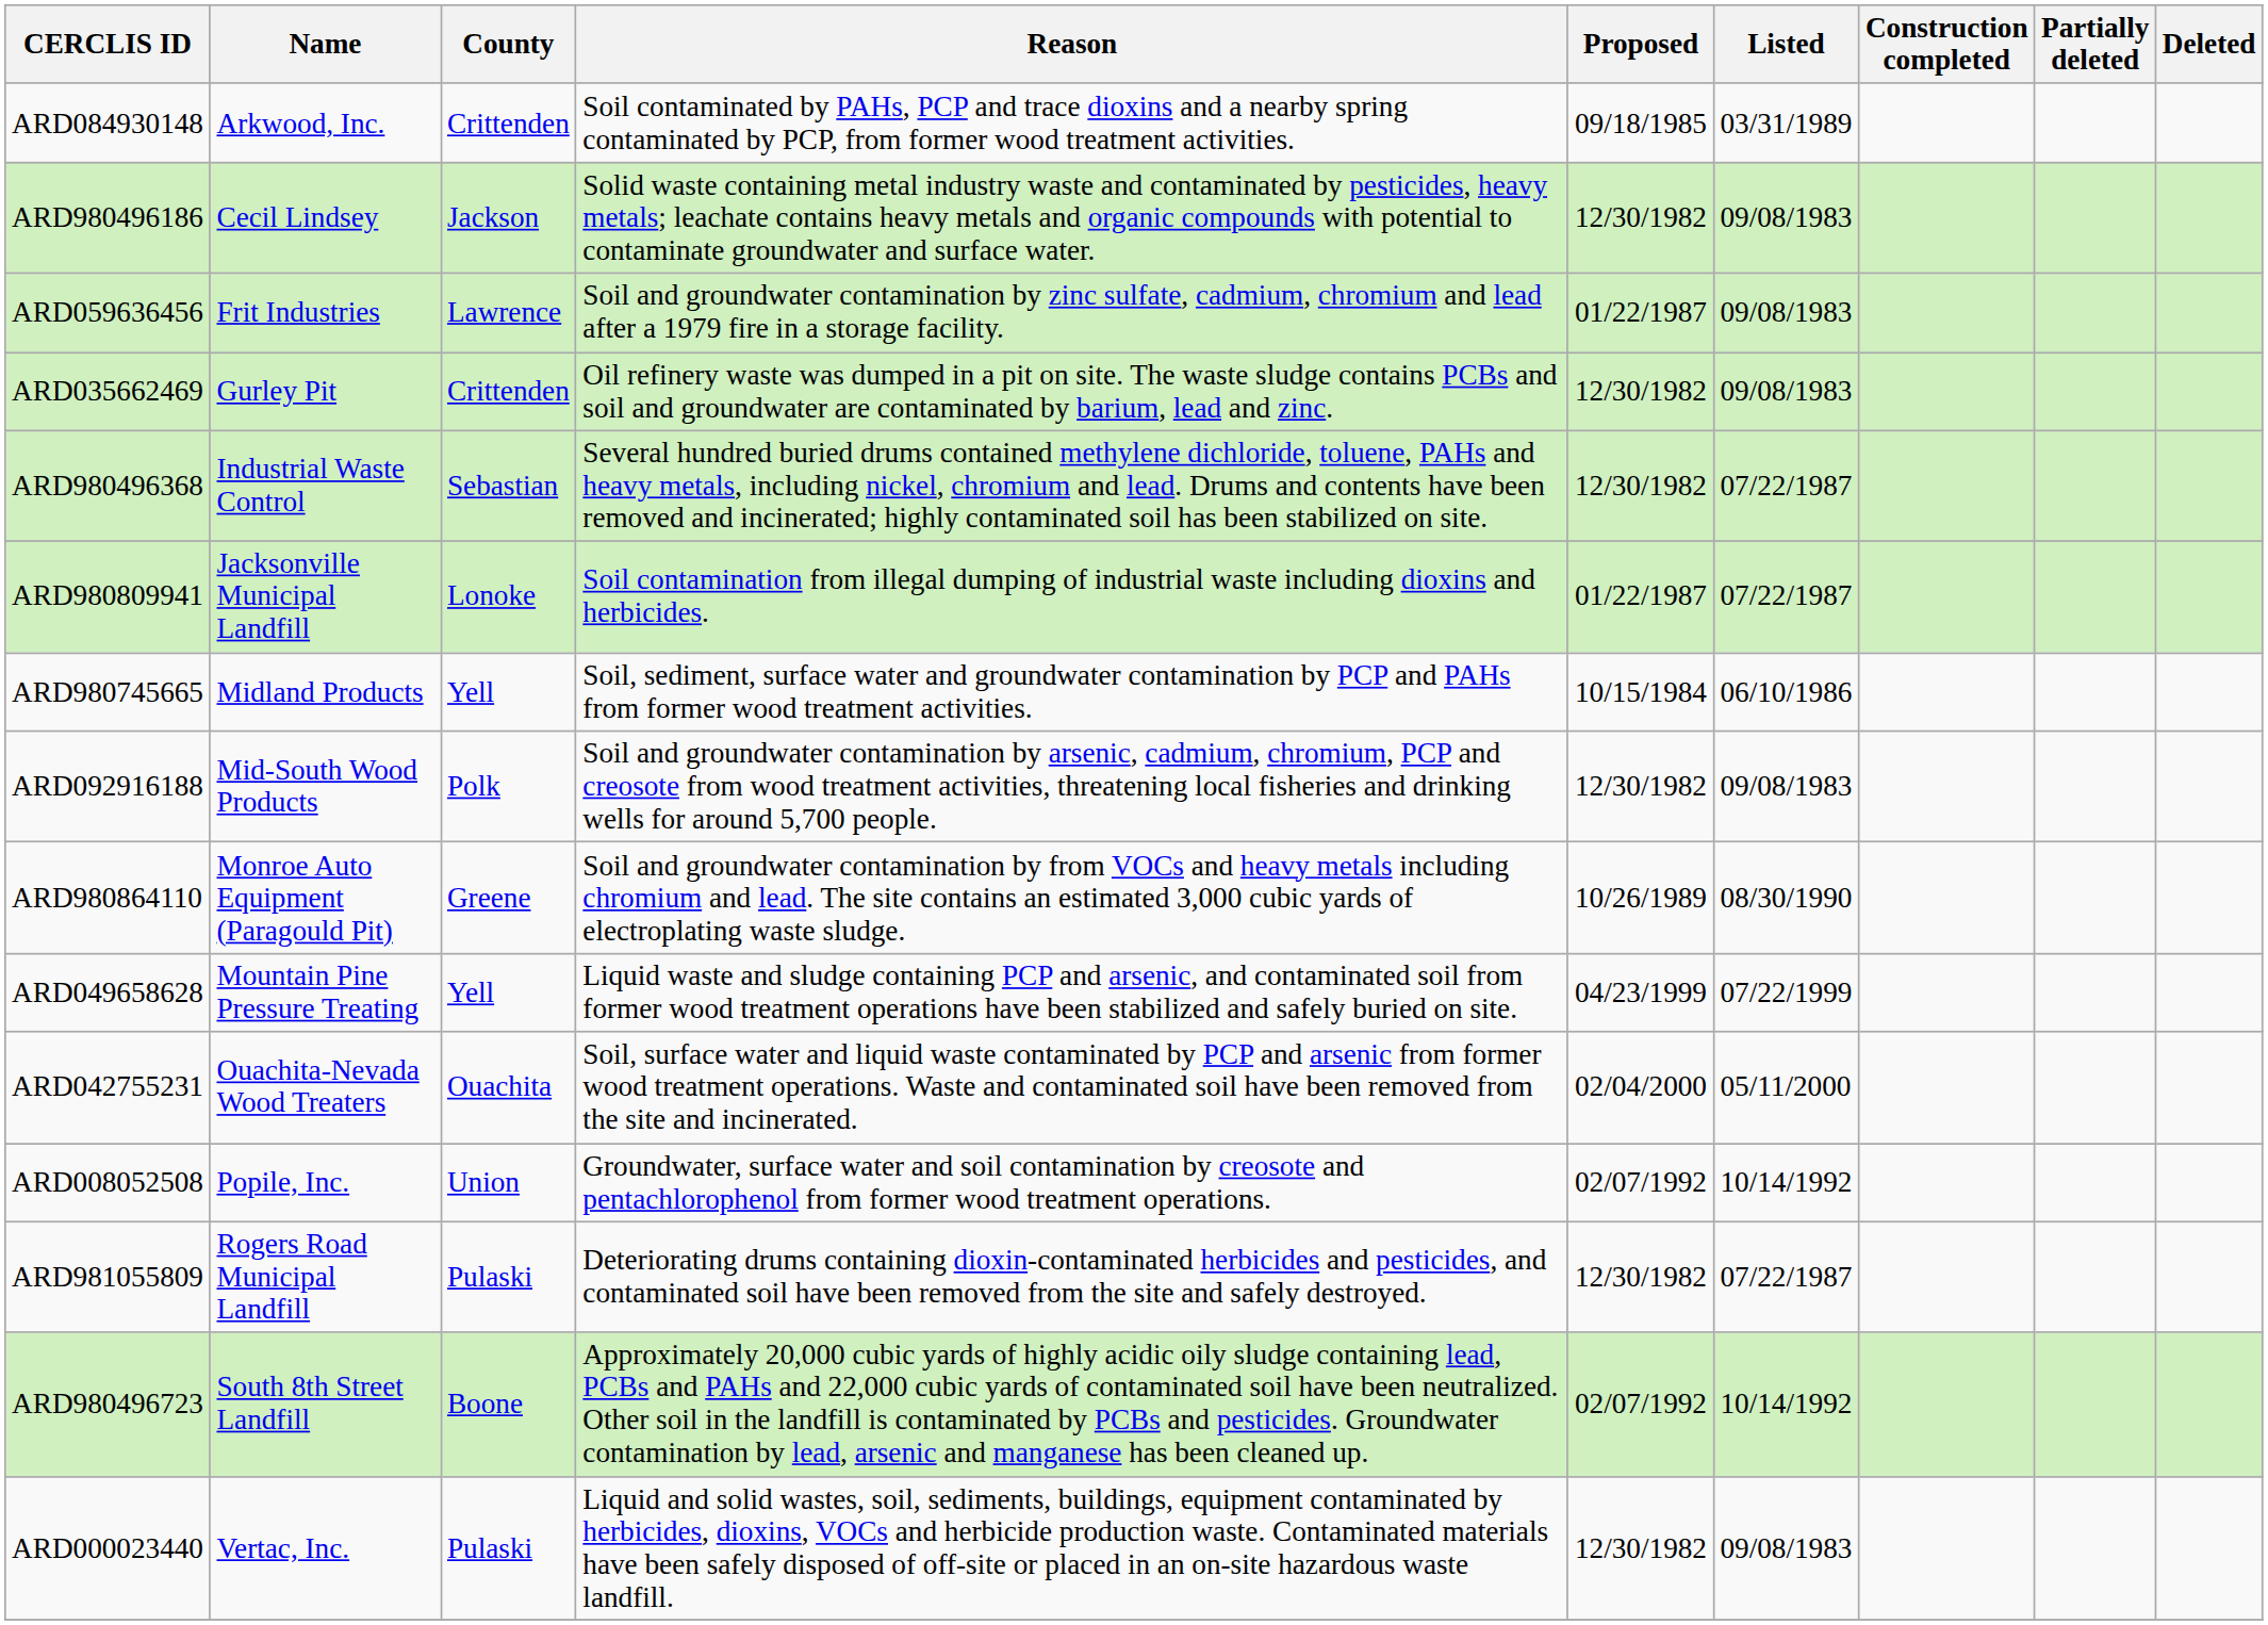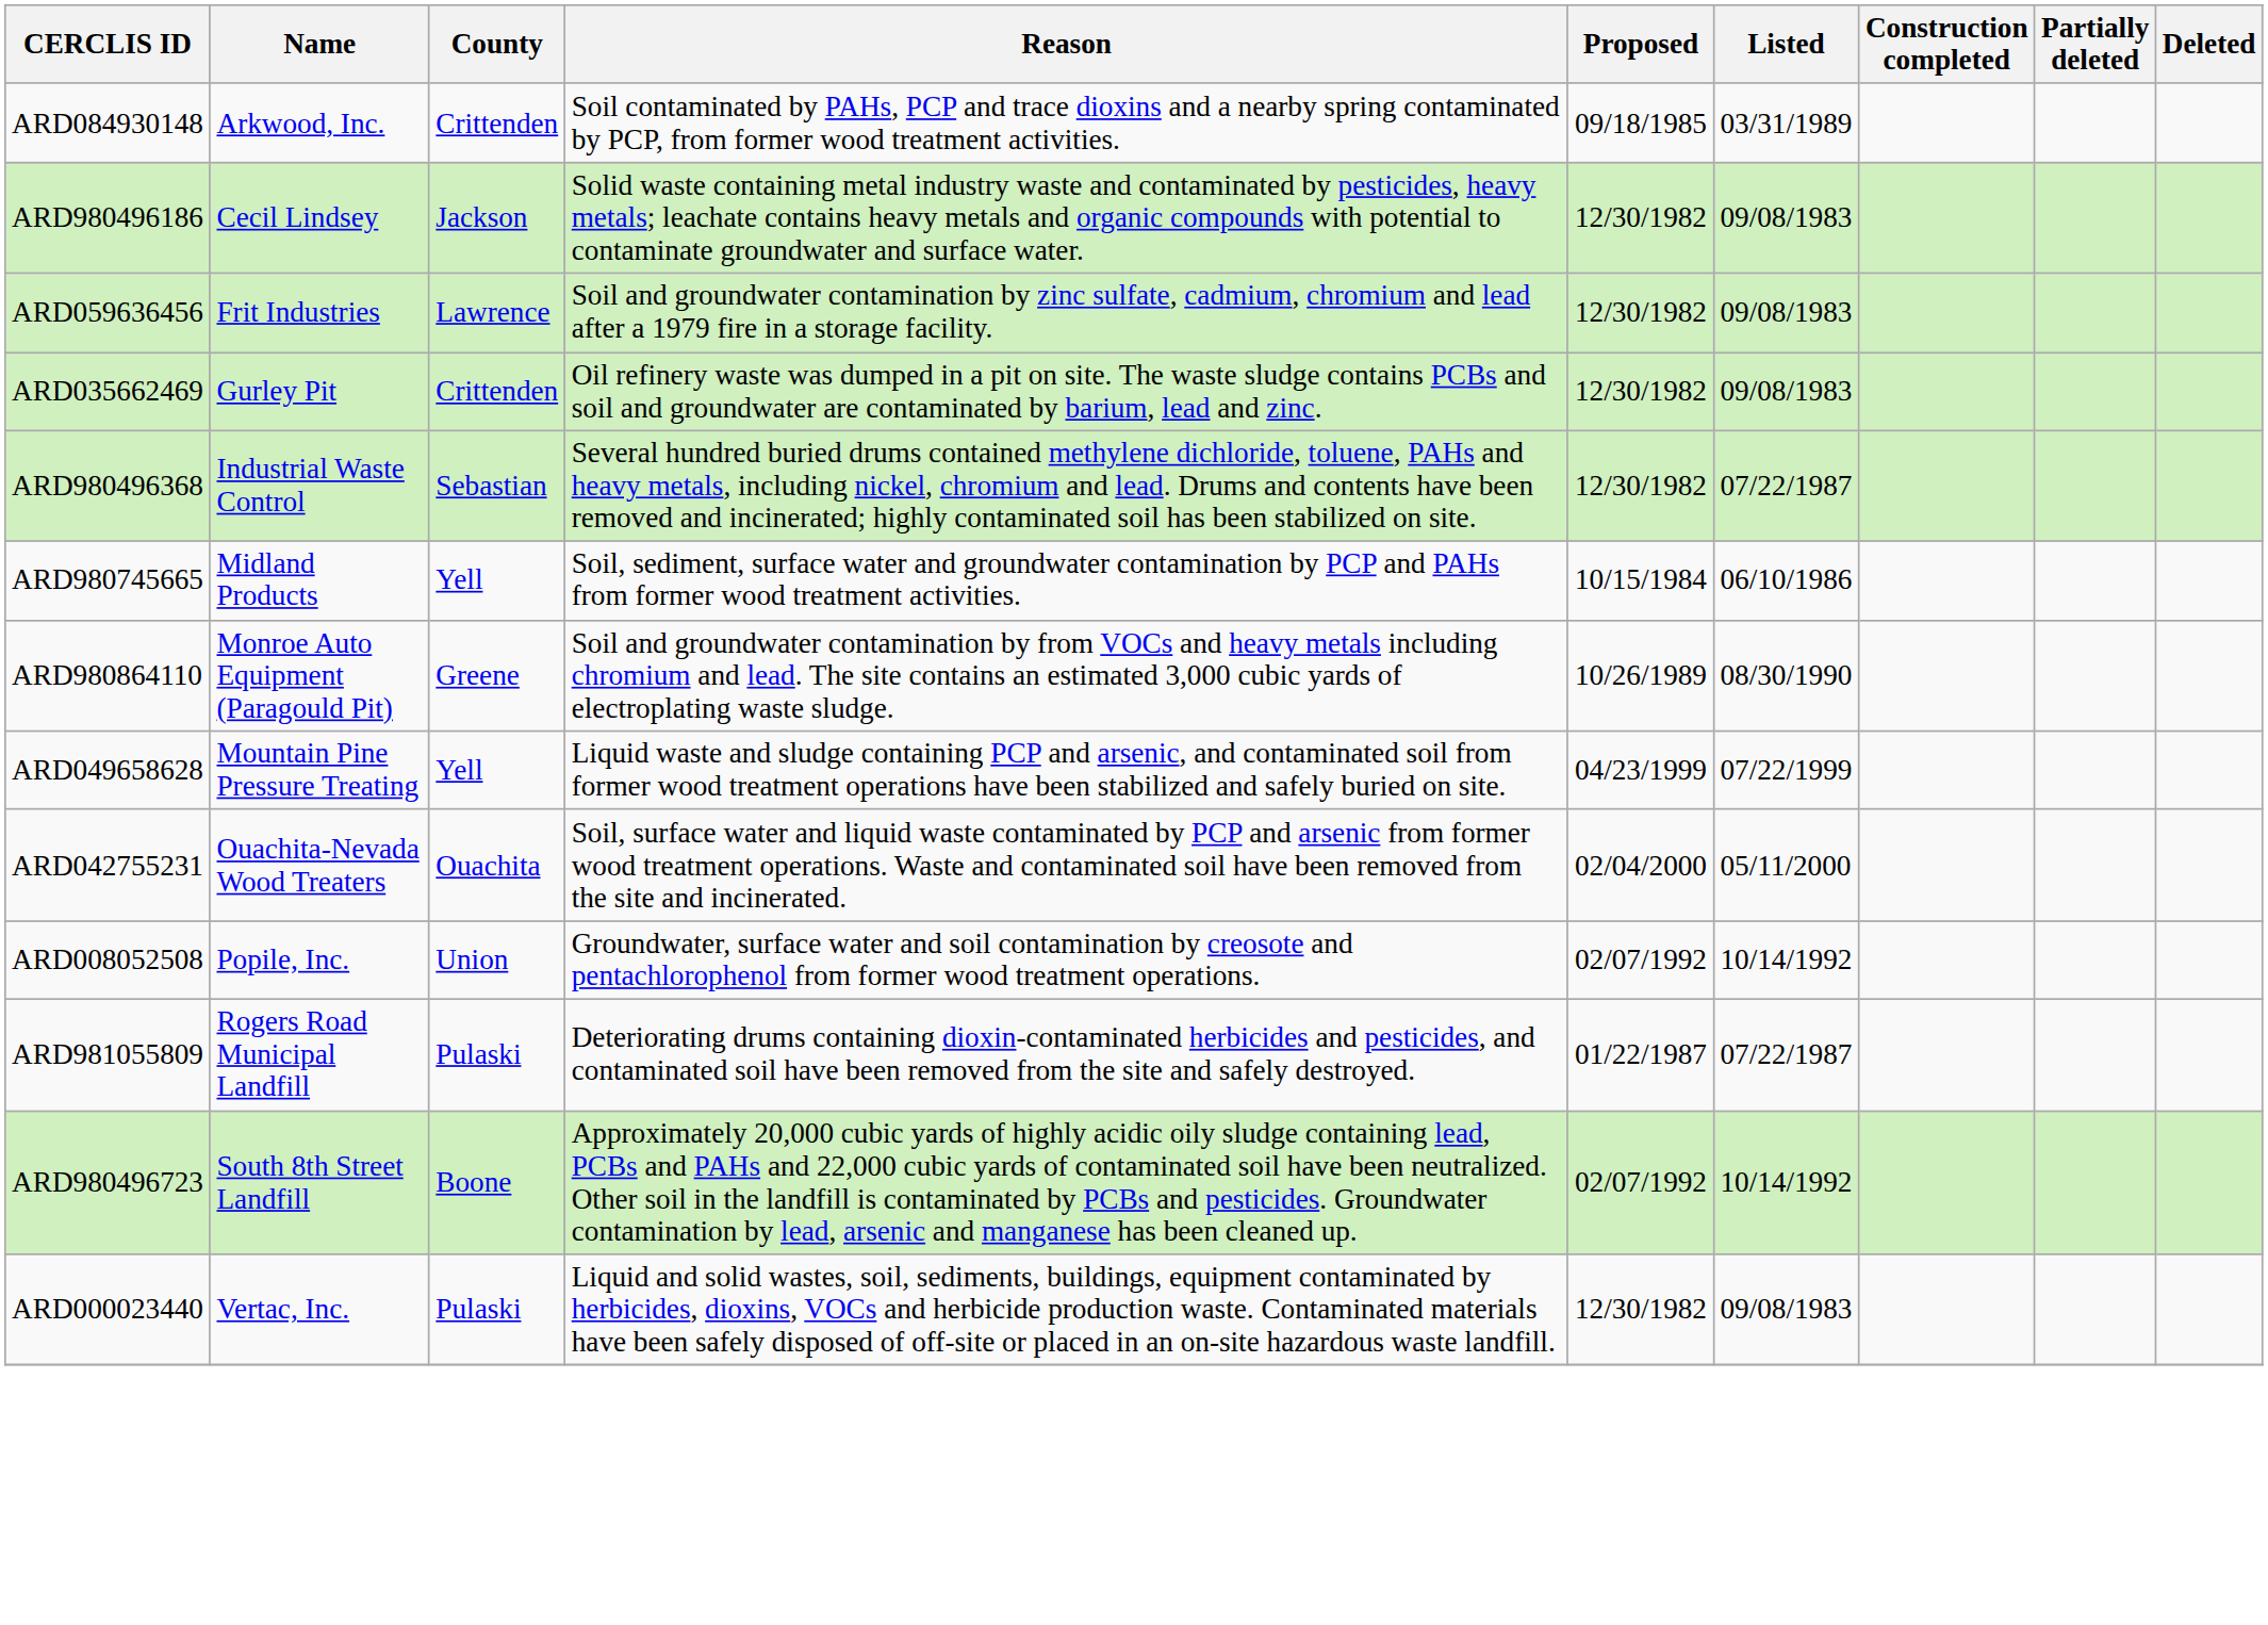ARD059636456 | Proposed: 01/22/1987 -> 12/30/1982
- row: ARD980809941 | Jacksonville Municipal Landfill | Lonoke | Soil contamination from illegal dumping of industrial waste including dioxins and herbicides. | 01/22/1987 | 07/22/1987
- row: ARD092916188 | Mid-South Wood Products | Polk | Soil and groundwater contamination by arsenic, cadmium, chromium, PCP and creosote from wood treatment activities, threatening local fisheries and drinking wells for around 5,700 people. | 12/30/1982 | 09/08/1983
ARD981055809 | Proposed: 12/30/1982 -> 01/22/1987
